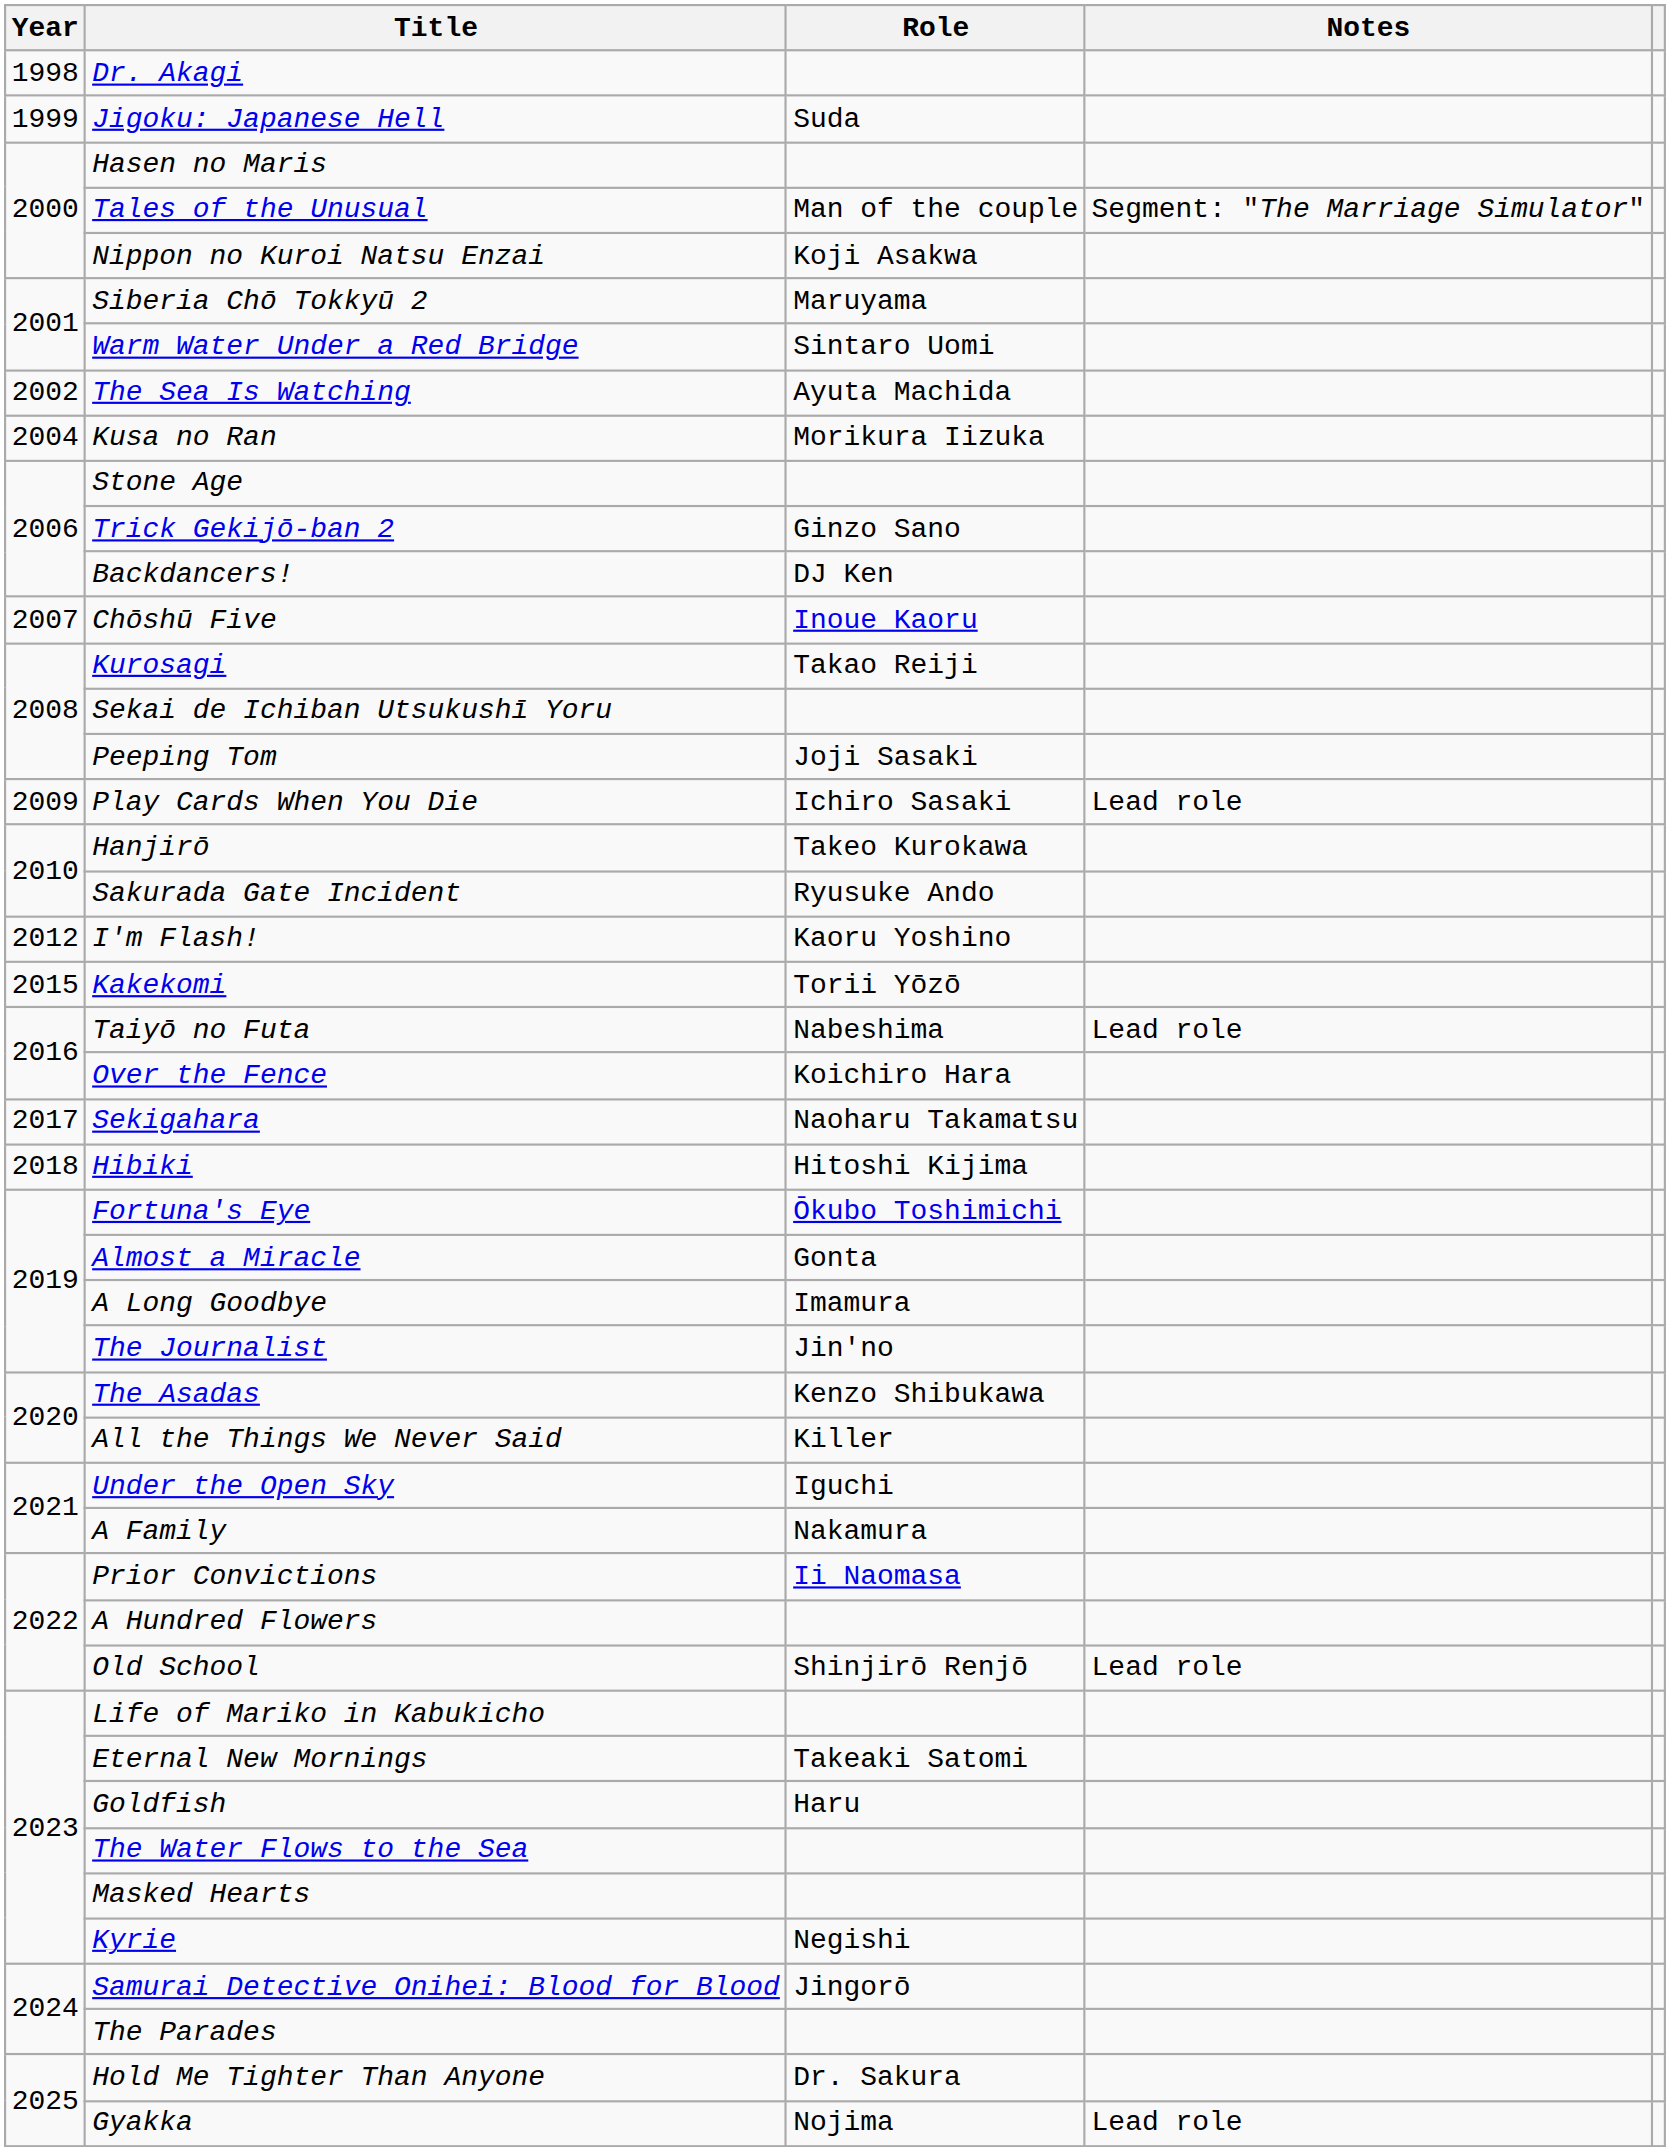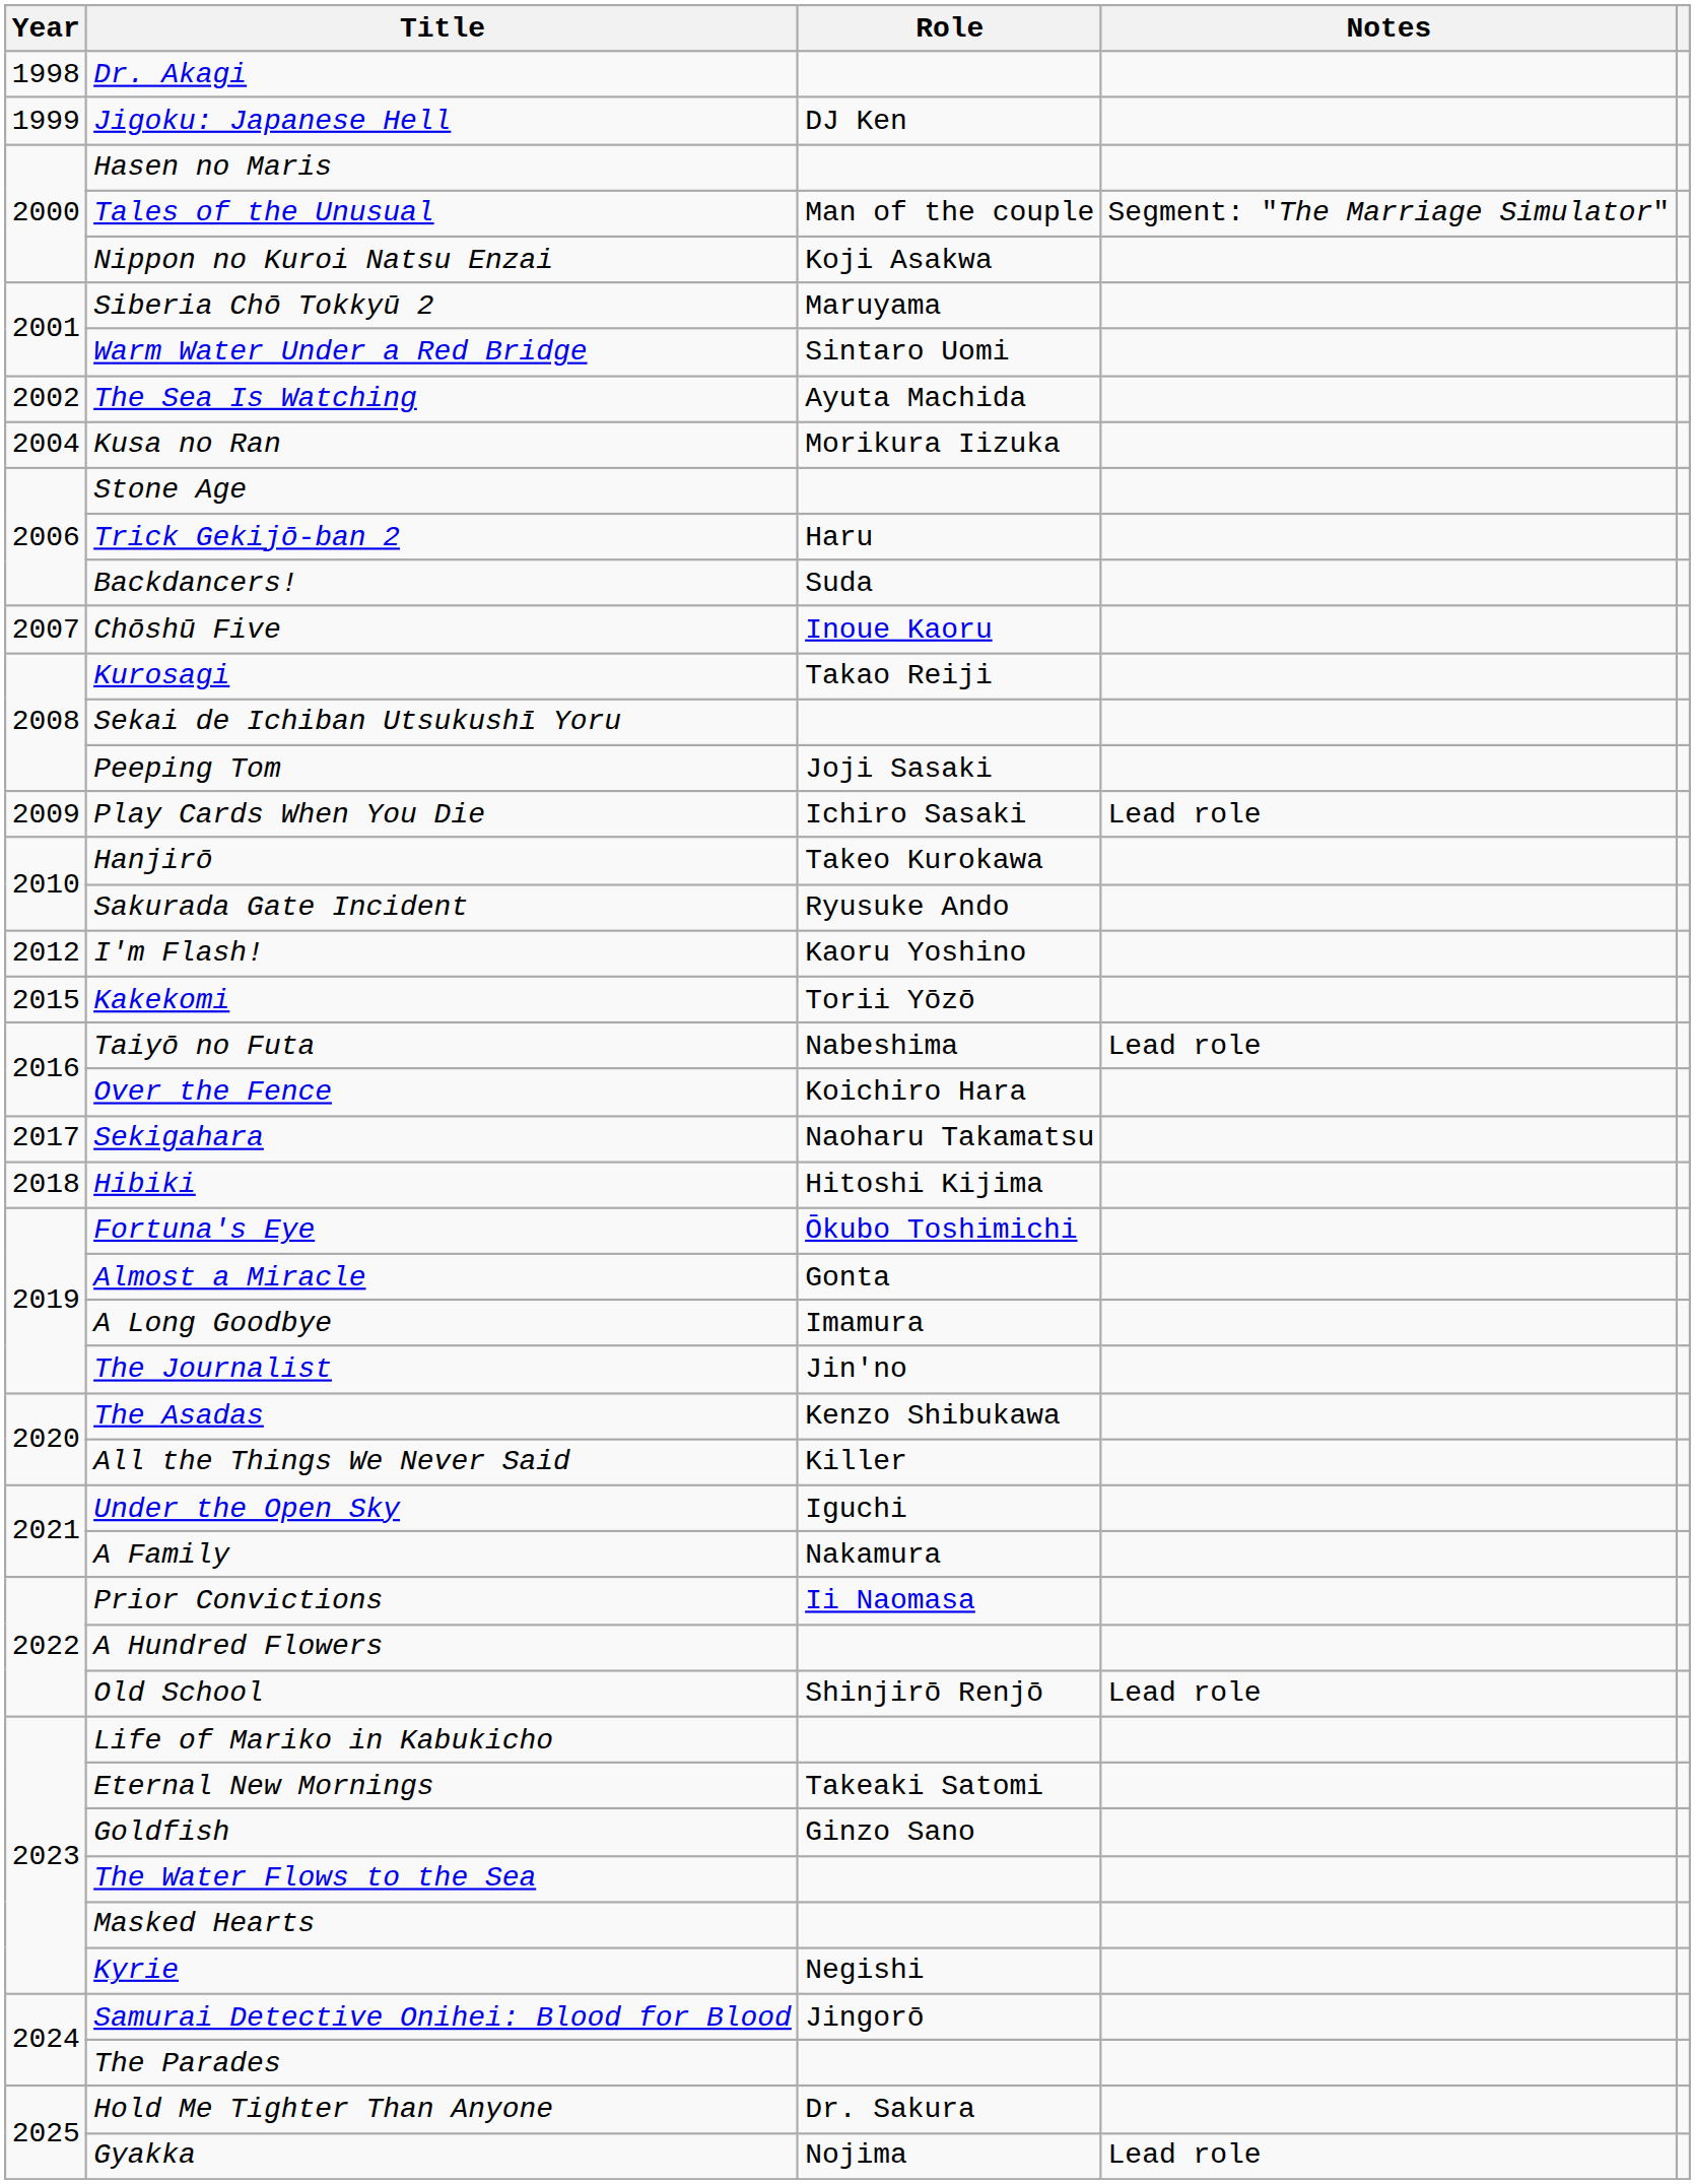Jigoku: Japanese Hell | Role: Suda -> DJ Ken
Trick Gekijō-ban 2 | Role: Ginzo Sano -> Haru
Backdancers! | Role: DJ Ken -> Suda
Goldfish | Role: Haru -> Ginzo Sano
